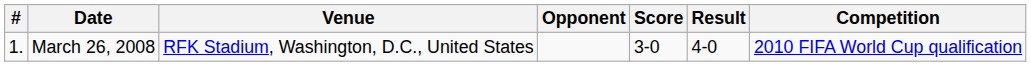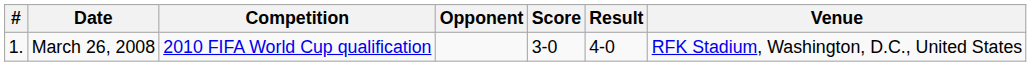columns swapped: Venue <-> Competition
